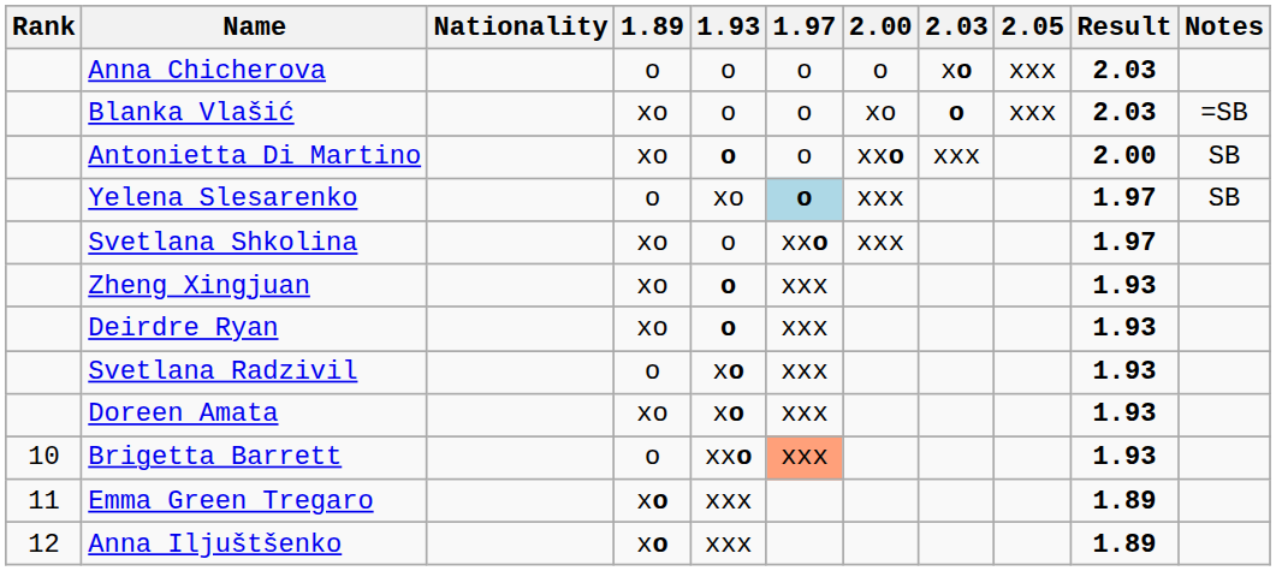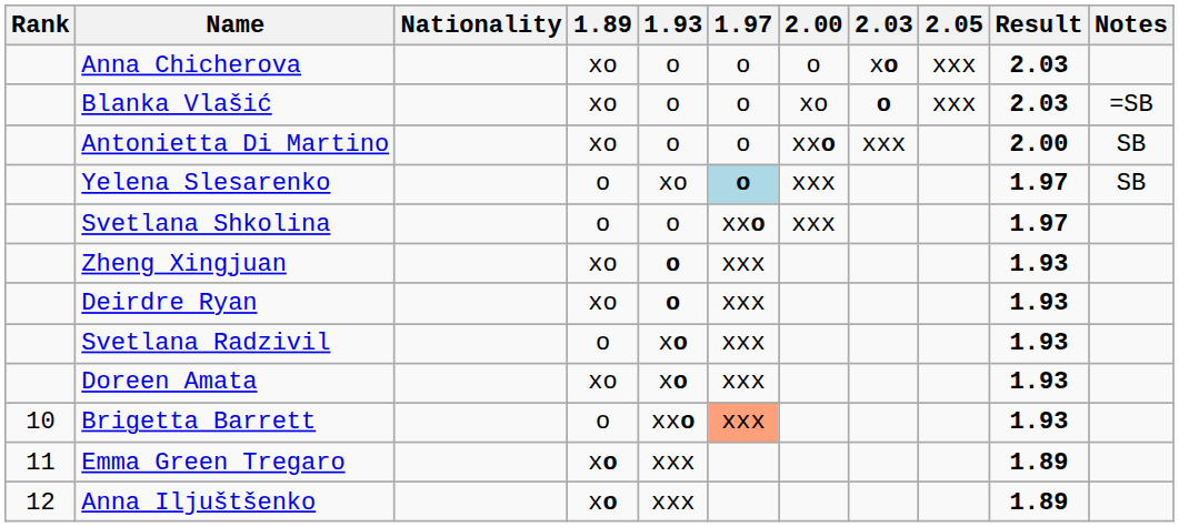Anna Chicherova | 1.89: o -> xo
Antonietta Di Martino | 1.93: bold -> normal
Svetlana Shkolina | 1.89: xo -> o
